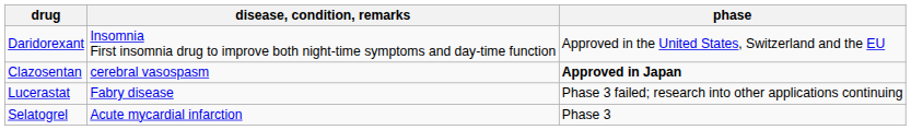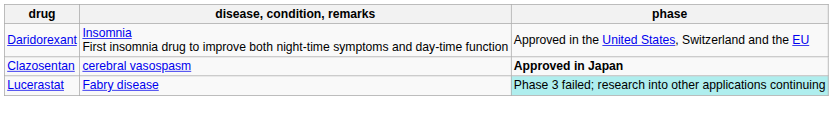Lucerastat | phase: no background -> paleturquoise background
- row: Selatogrel | Acute mycardial infarction | Phase 3
